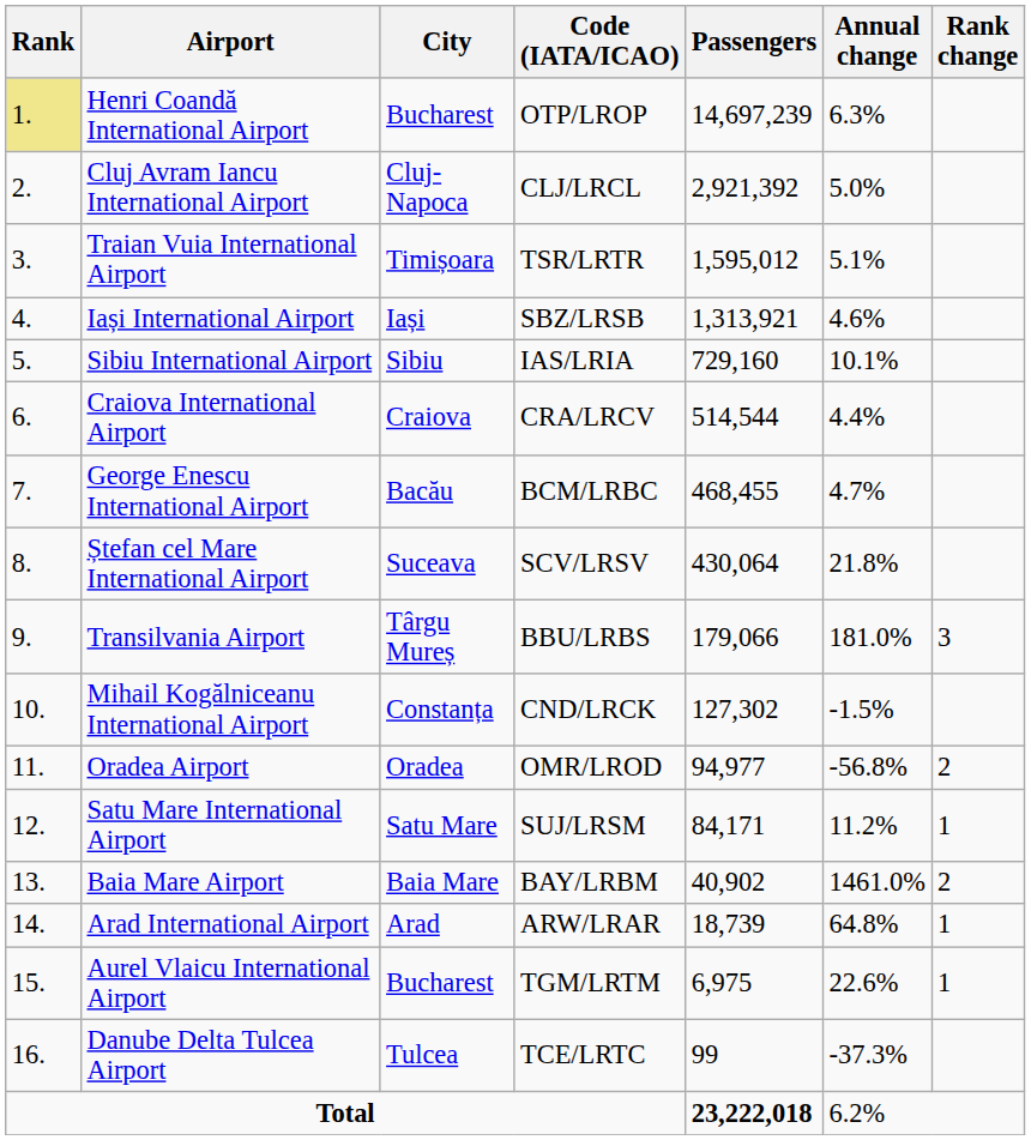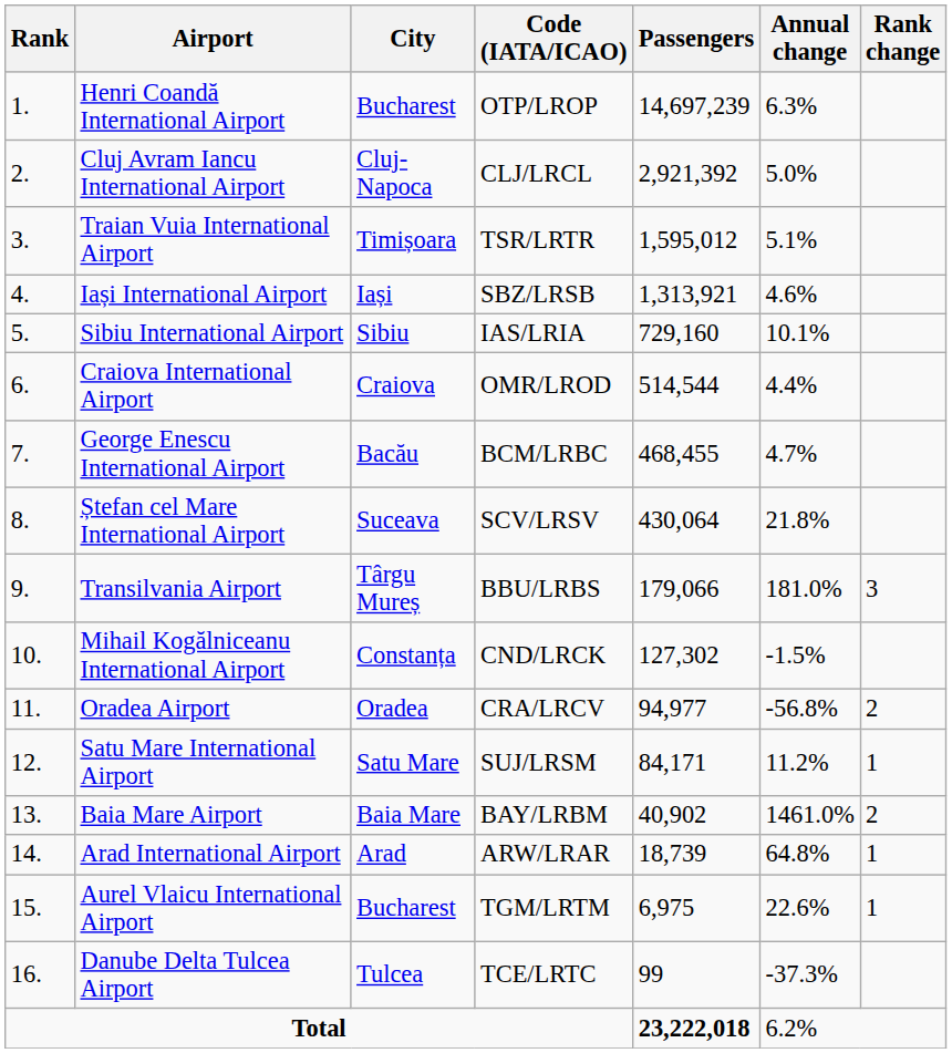Henri Coandă International Airport | Rank: khaki background -> no background
Craiova International Airport | Code (IATA/ICAO): CRA/LRCV -> OMR/LROD
Oradea Airport | Code (IATA/ICAO): OMR/LROD -> CRA/LRCV
